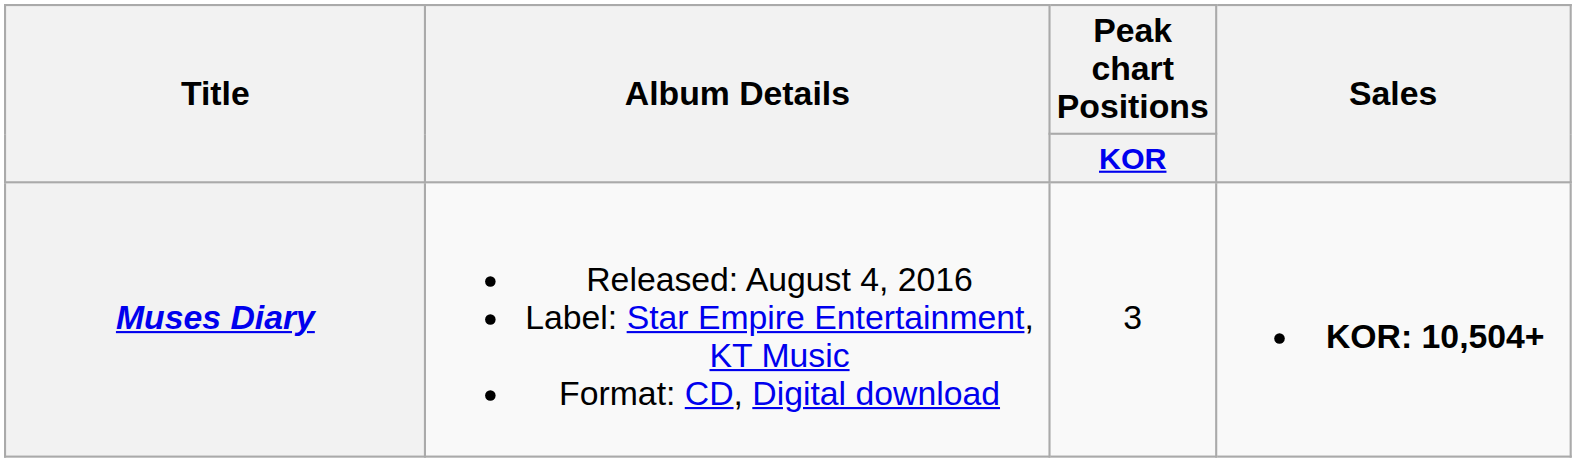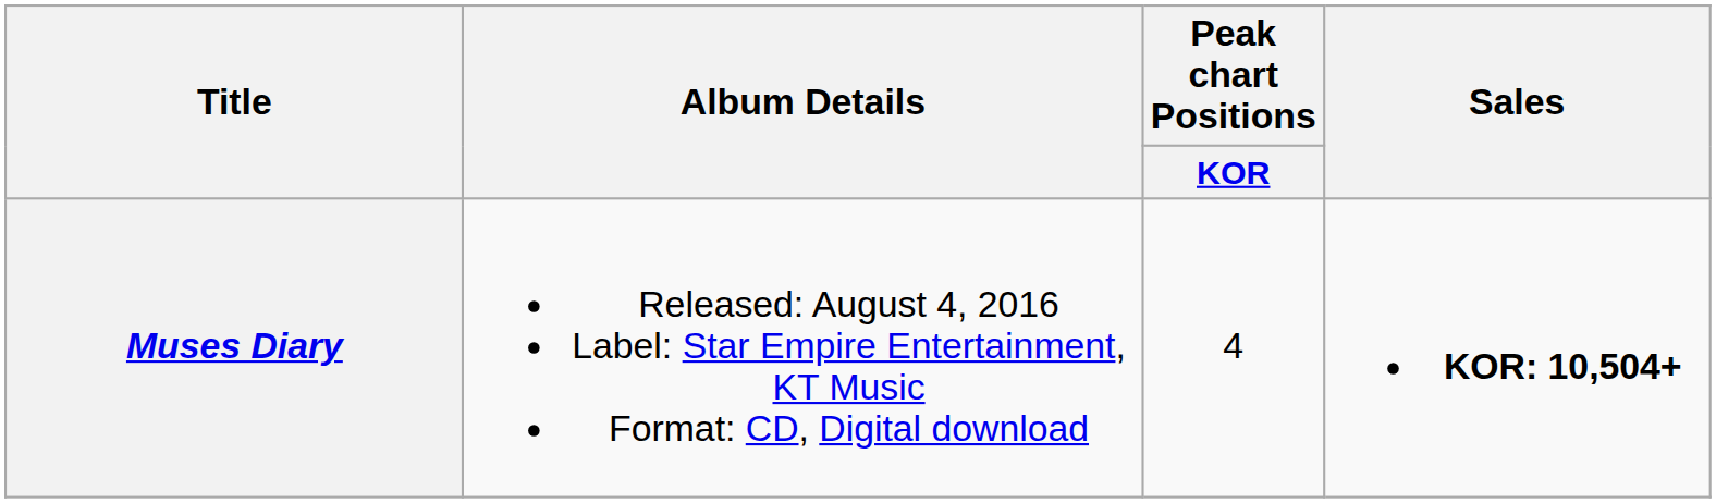Muses Diary | Peak chart Positions / KOR: 3 -> 4
